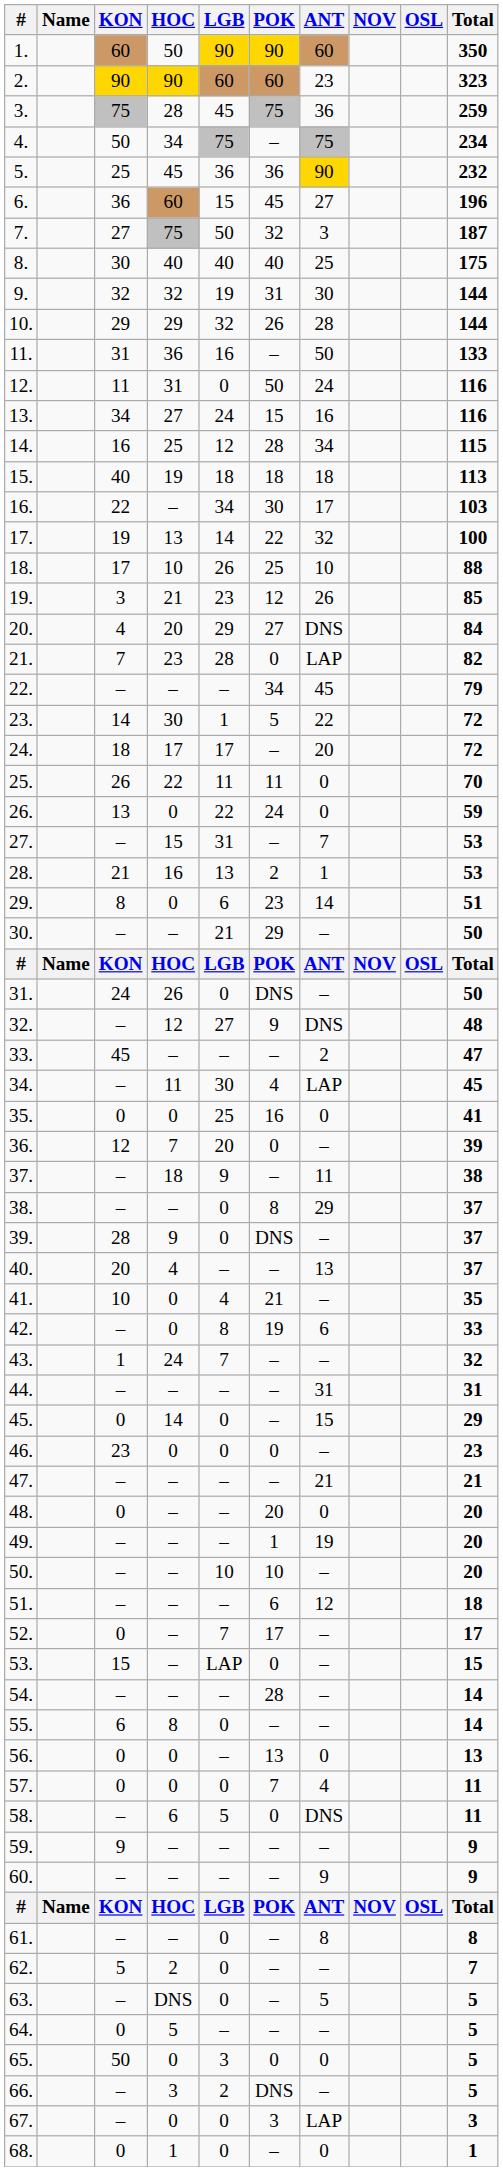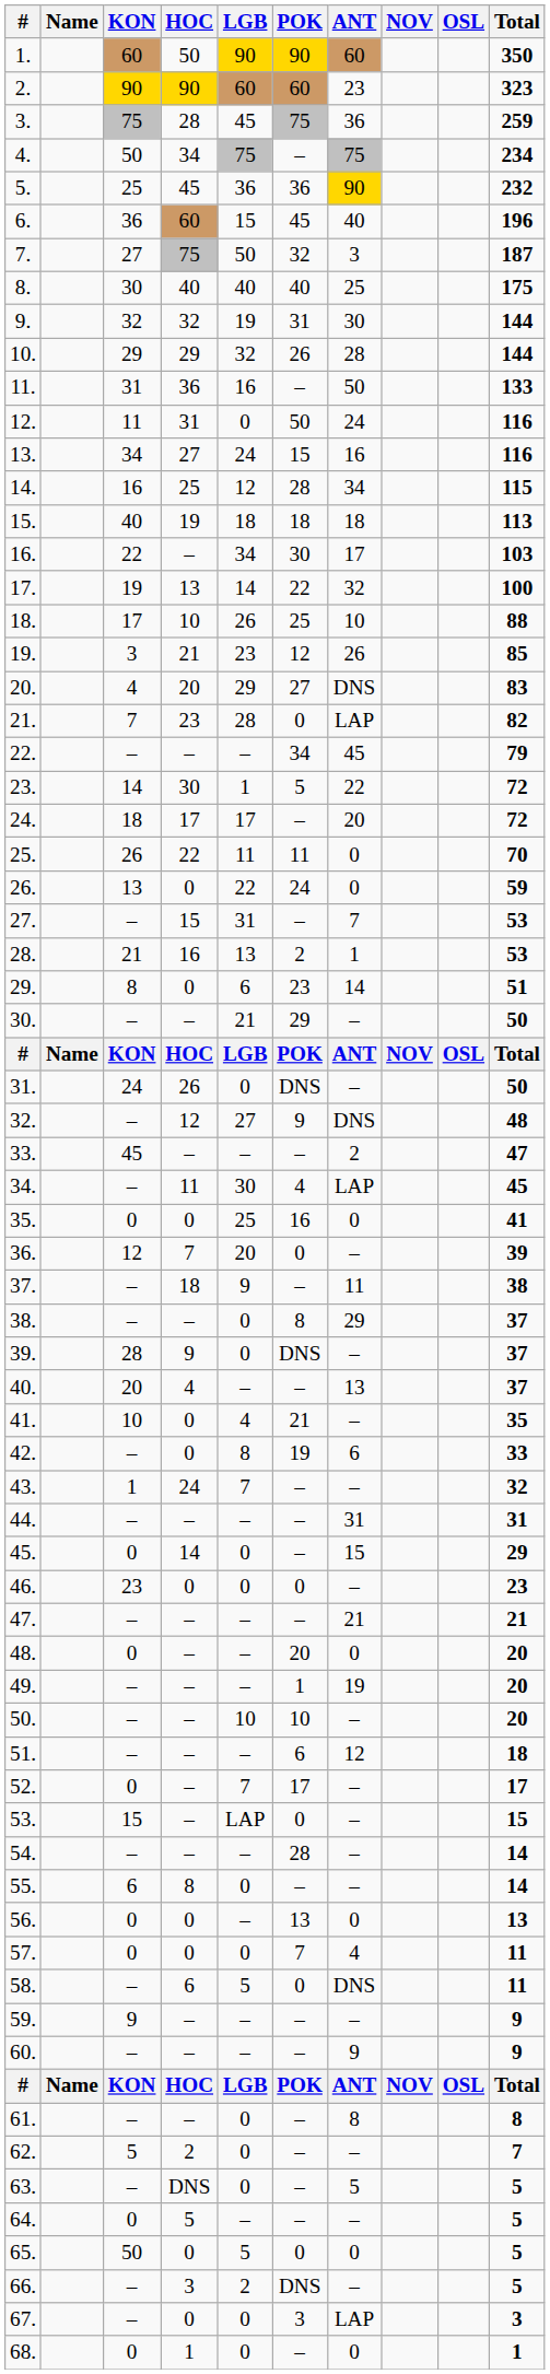6. | ANT: 27 -> 40
20. | Total: 84 -> 83
65. | LGB: 3 -> 5
